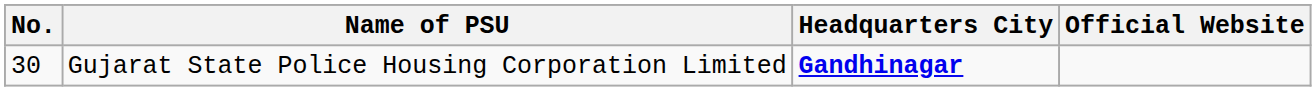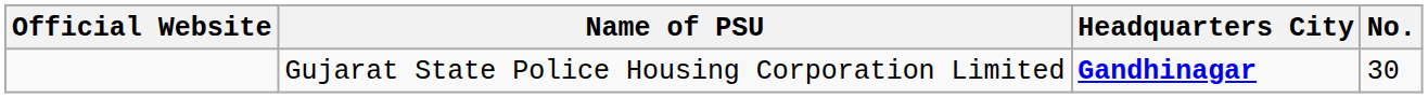columns swapped: No. <-> Official Website
